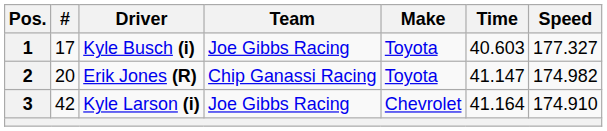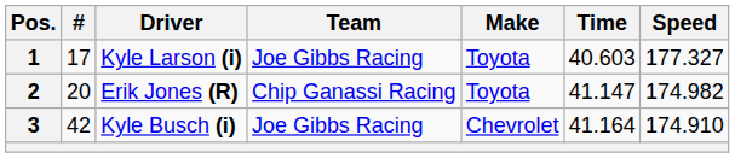1 | Driver: Kyle Busch (i) -> Kyle Larson (i)
3 | Driver: Kyle Larson (i) -> Kyle Busch (i)
